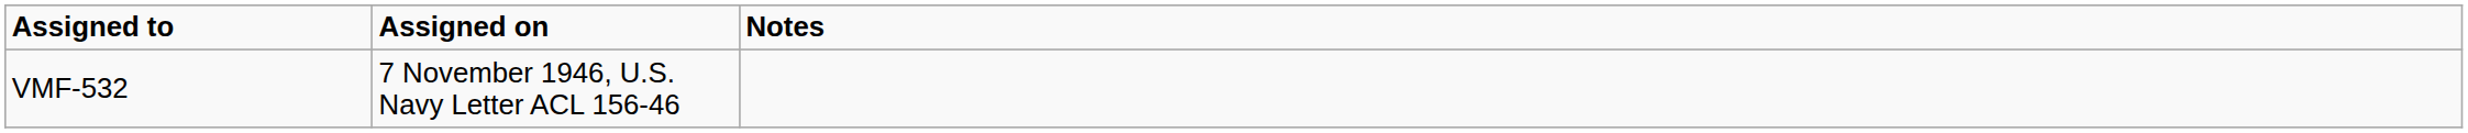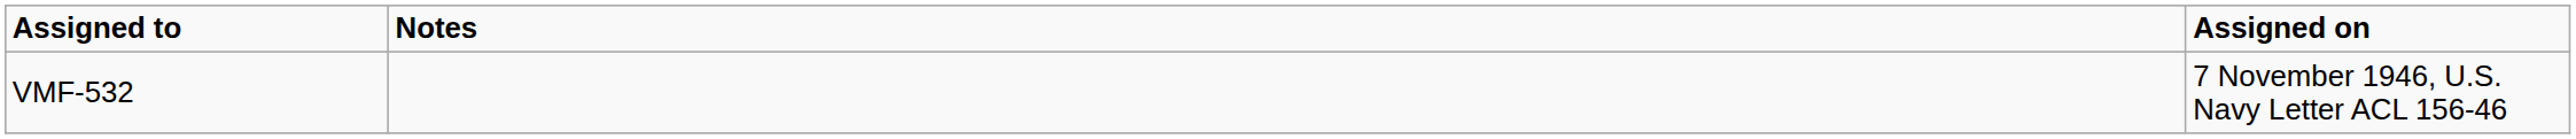columns swapped: Assigned on <-> Notes
